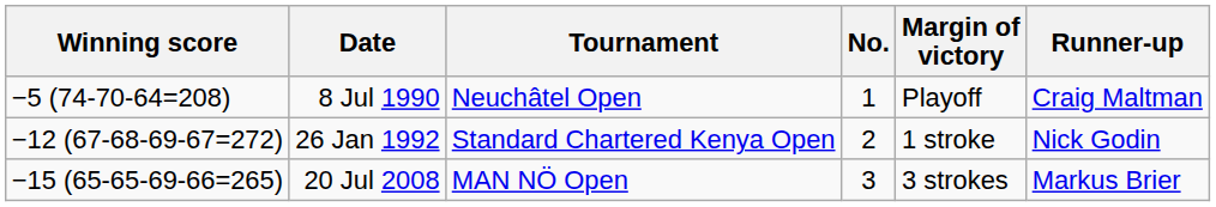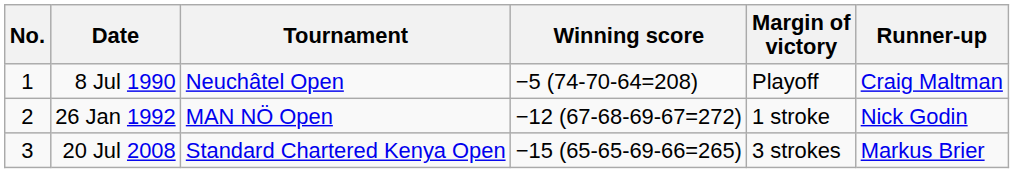columns swapped: No. <-> Winning score
26 Jan 1992 | Tournament: Standard Chartered Kenya Open -> MAN NÖ Open
20 Jul 2008 | Tournament: MAN NÖ Open -> Standard Chartered Kenya Open
